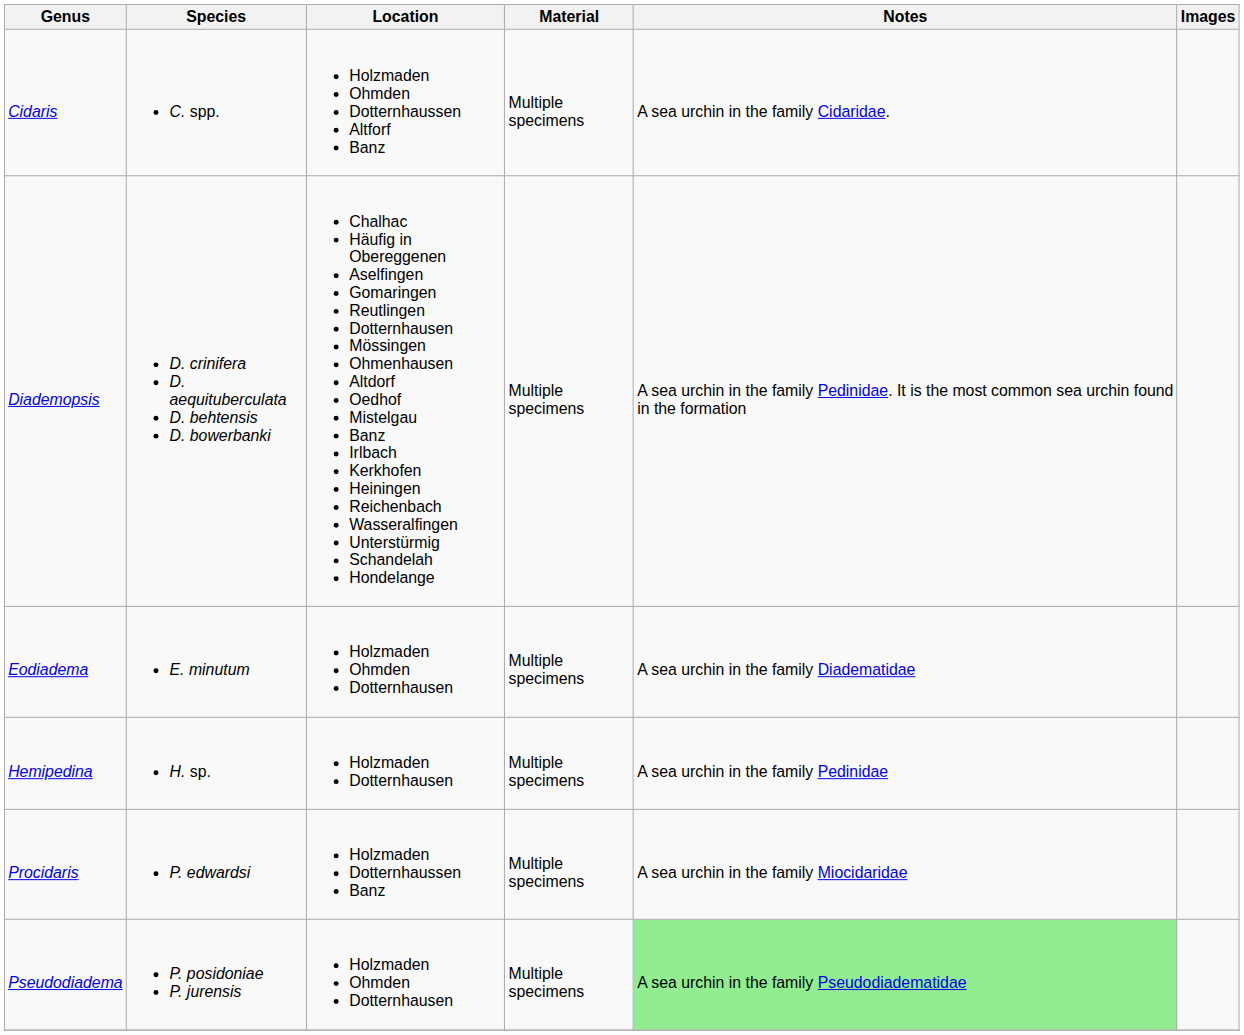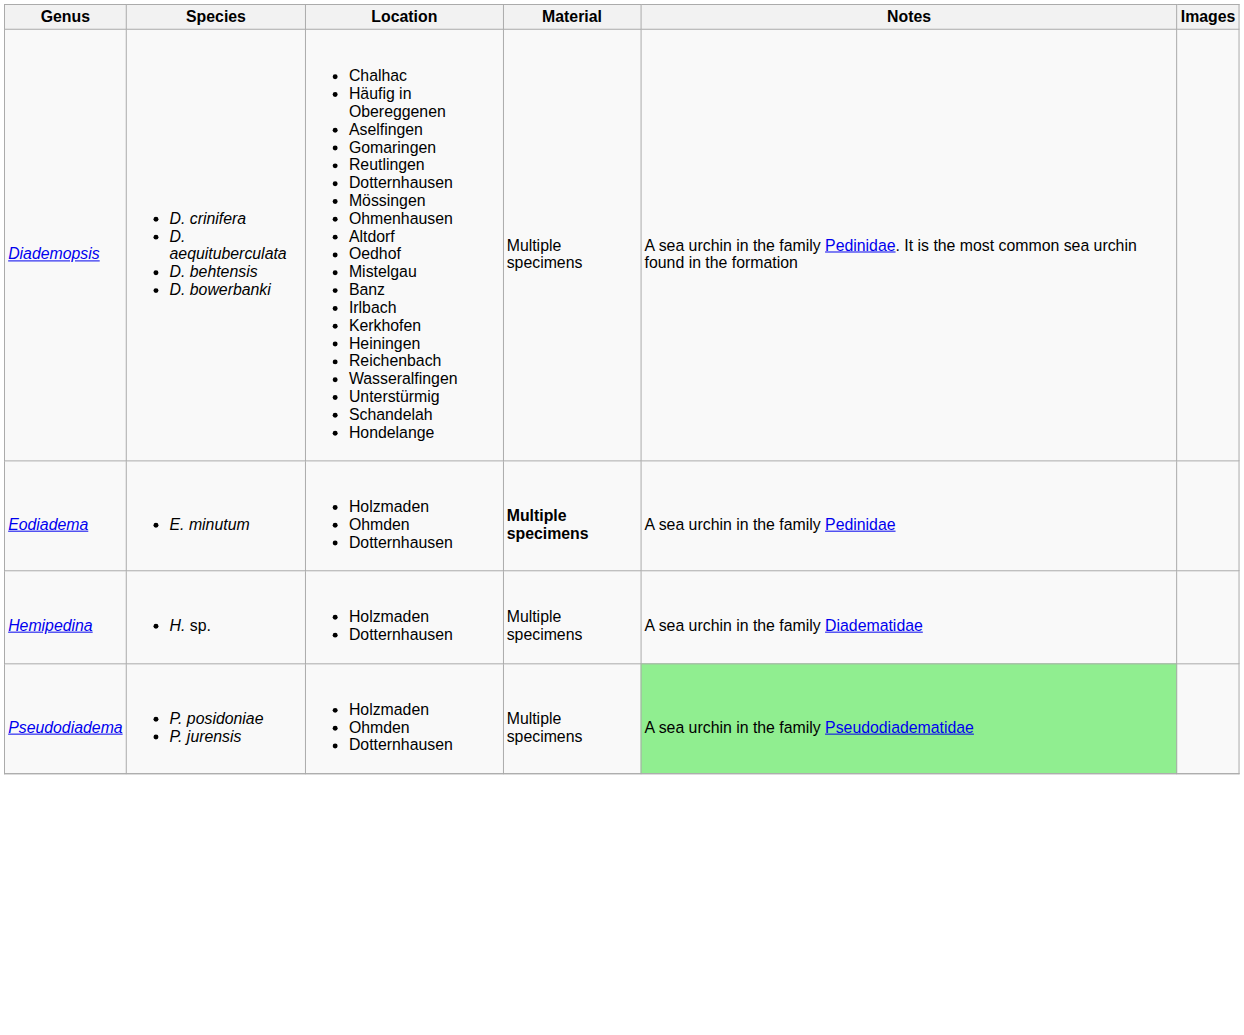- row: Cidaris | C. spp. | Holzmaden Ohmden Dotternhaussen Altforf Banz | Multiple specimens | A sea urchin in the family Cidaridae.
Eodiadema | Material: normal -> bold
Eodiadema | Notes: A sea urchin in the family Diadematidae -> A sea urchin in the family Pedinidae
Hemipedina | Notes: A sea urchin in the family Pedinidae -> A sea urchin in the family Diadematidae
- row: Procidaris | P. edwardsi | Holzmaden Dotternhaussen Banz | Multiple specimens | A sea urchin in the family Miocidaridae
